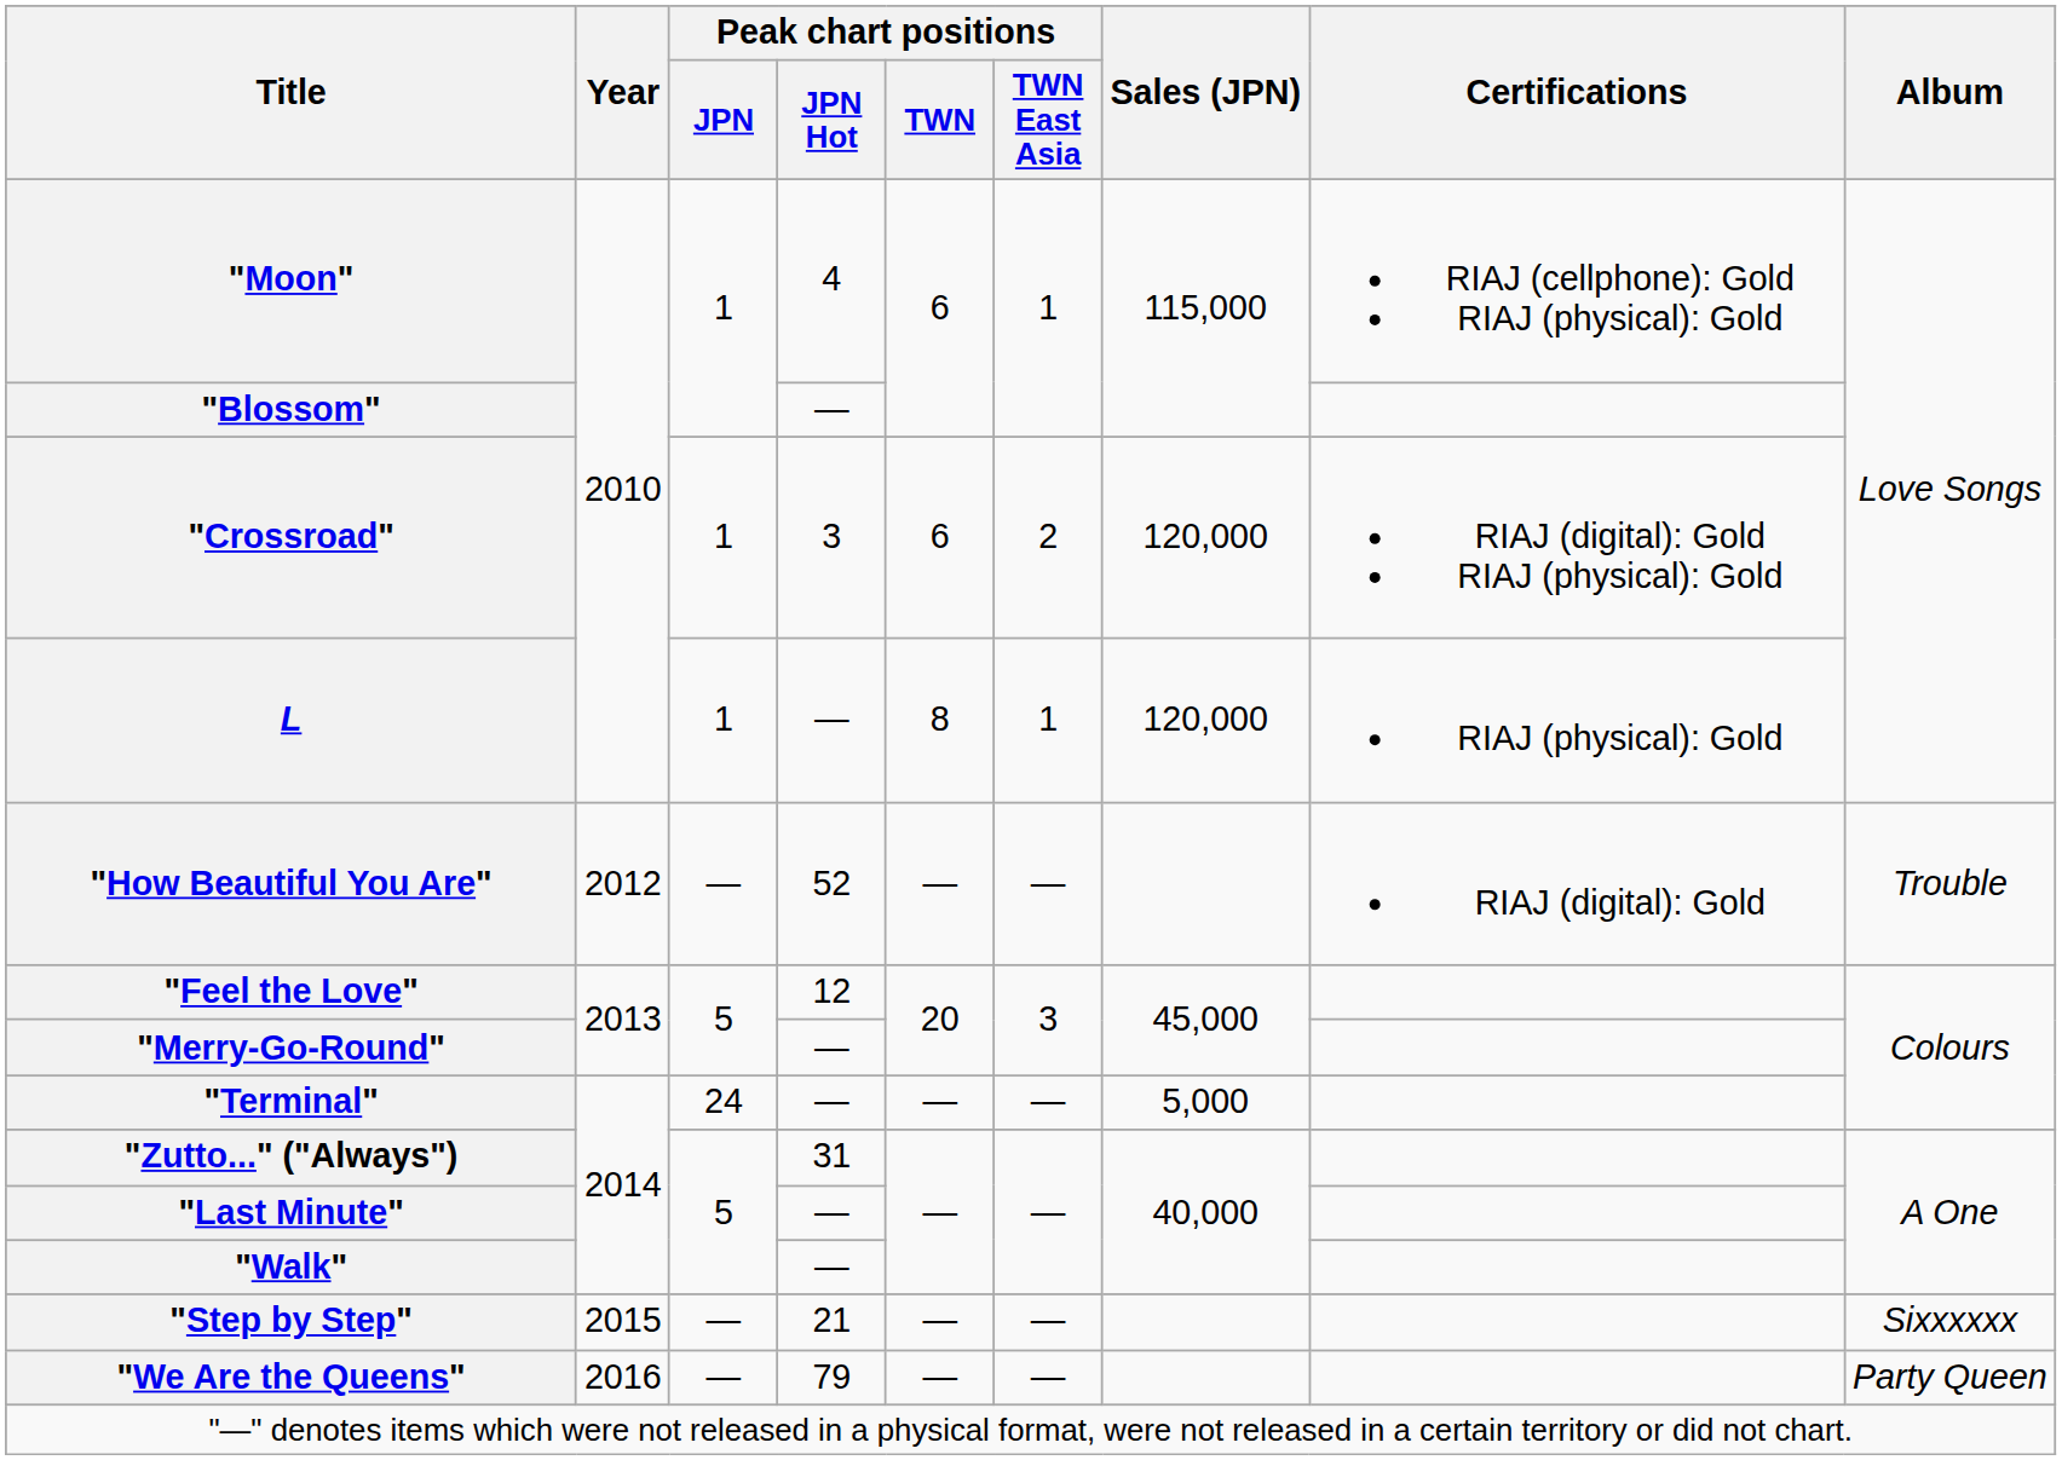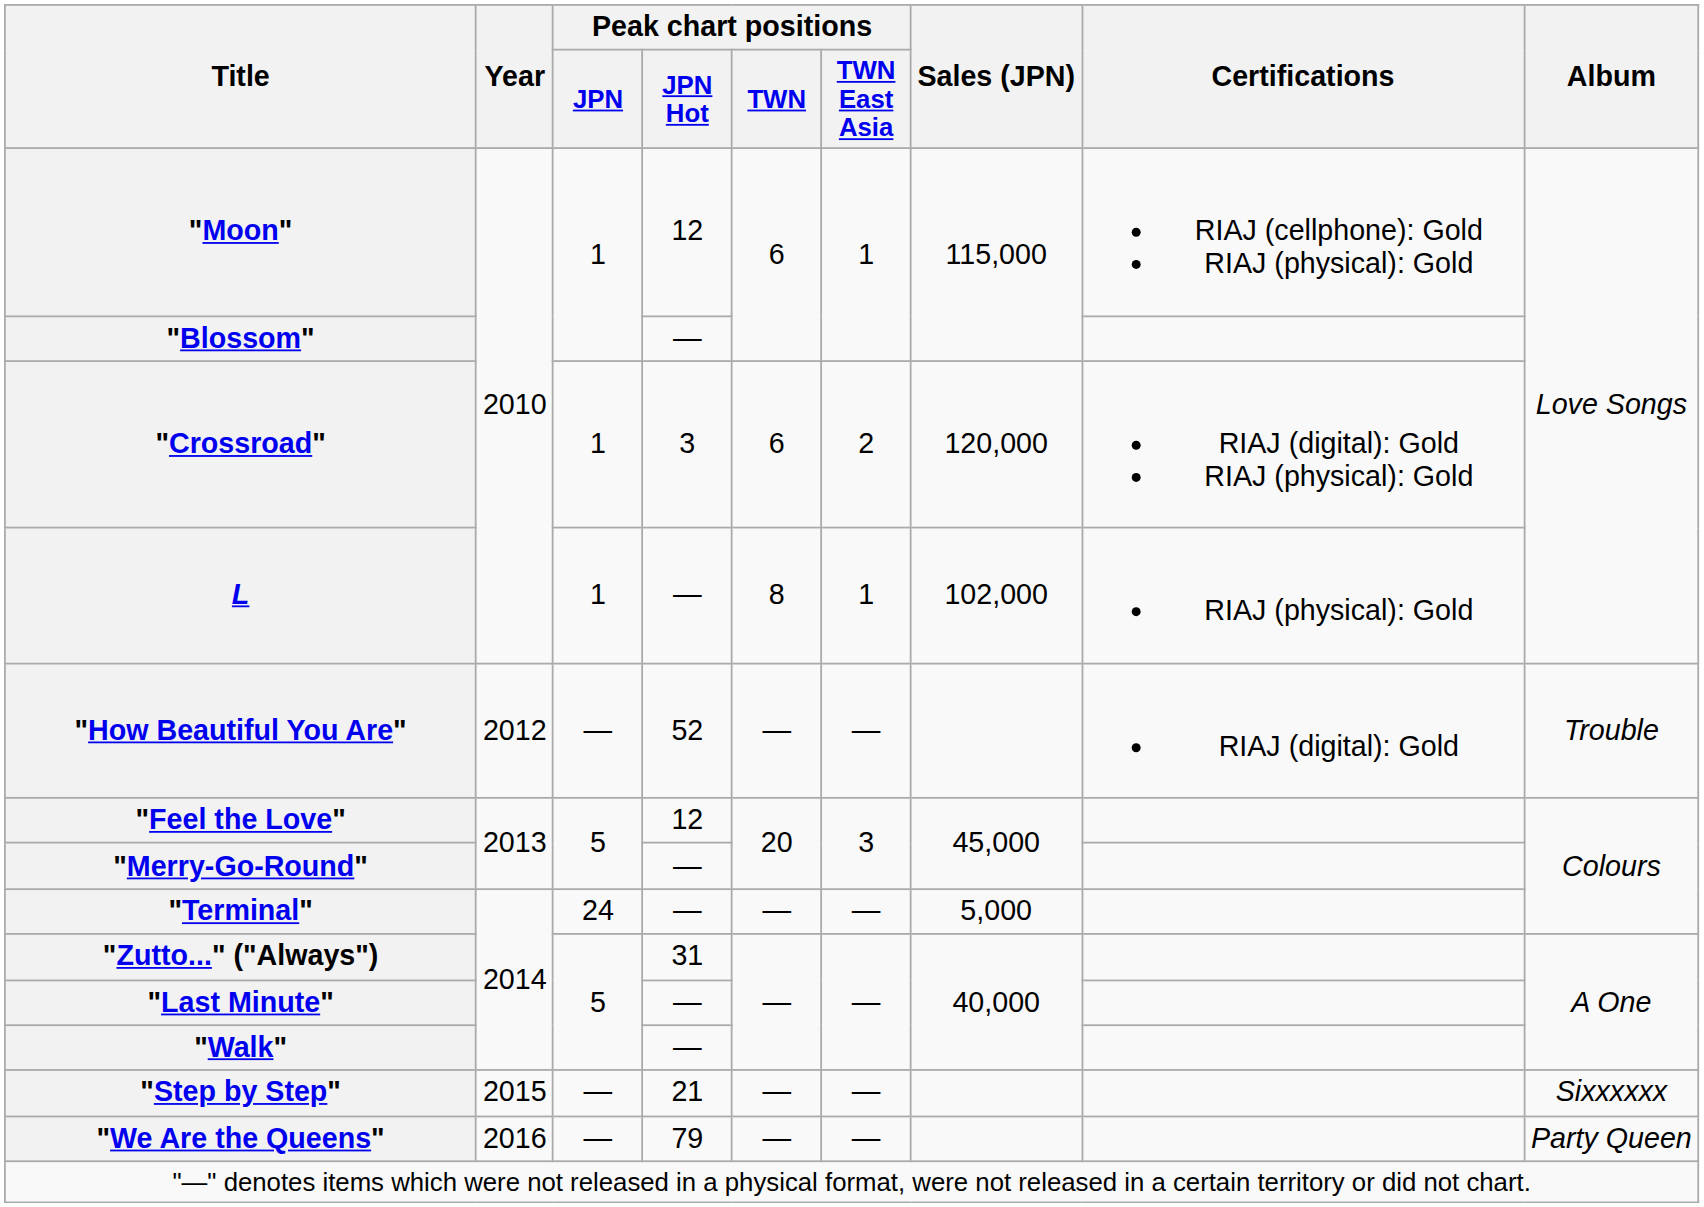"Moon" | Peak chart positions / JPN Hot: 4 -> 12
L | Sales (JPN): 120,000 -> 102,000
